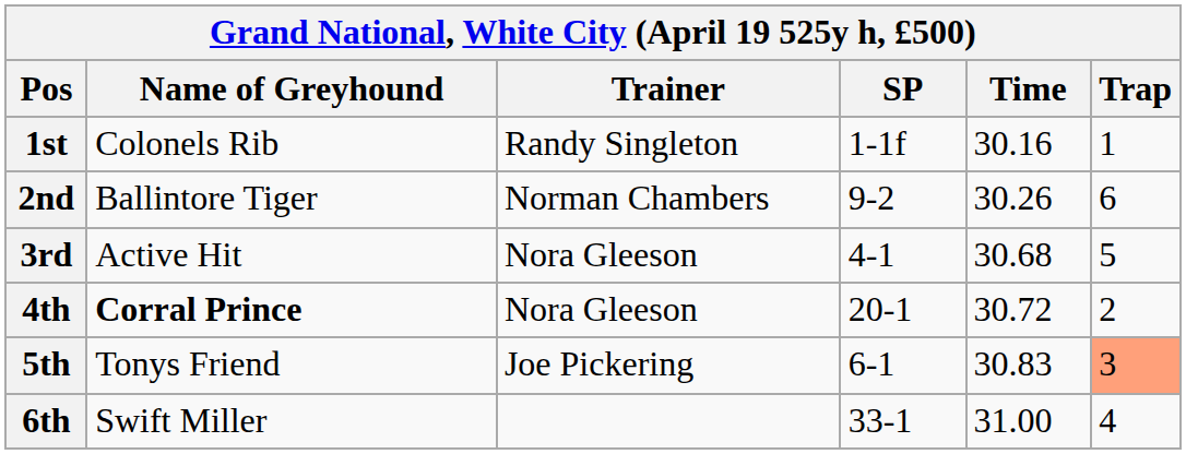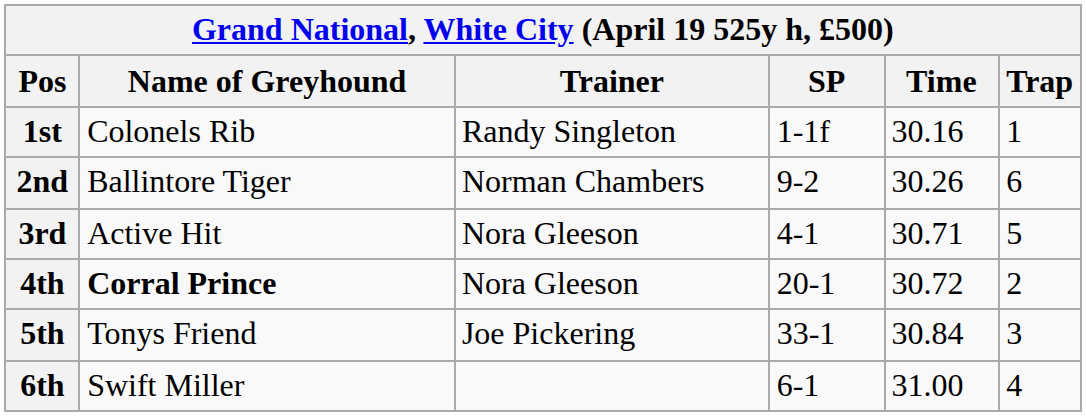3rd | Time: 30.68 -> 30.71
5th | SP: 6-1 -> 33-1
5th | Time: 30.83 -> 30.84
5th | Trap: lightsalmon background -> no background
6th | SP: 33-1 -> 6-1
